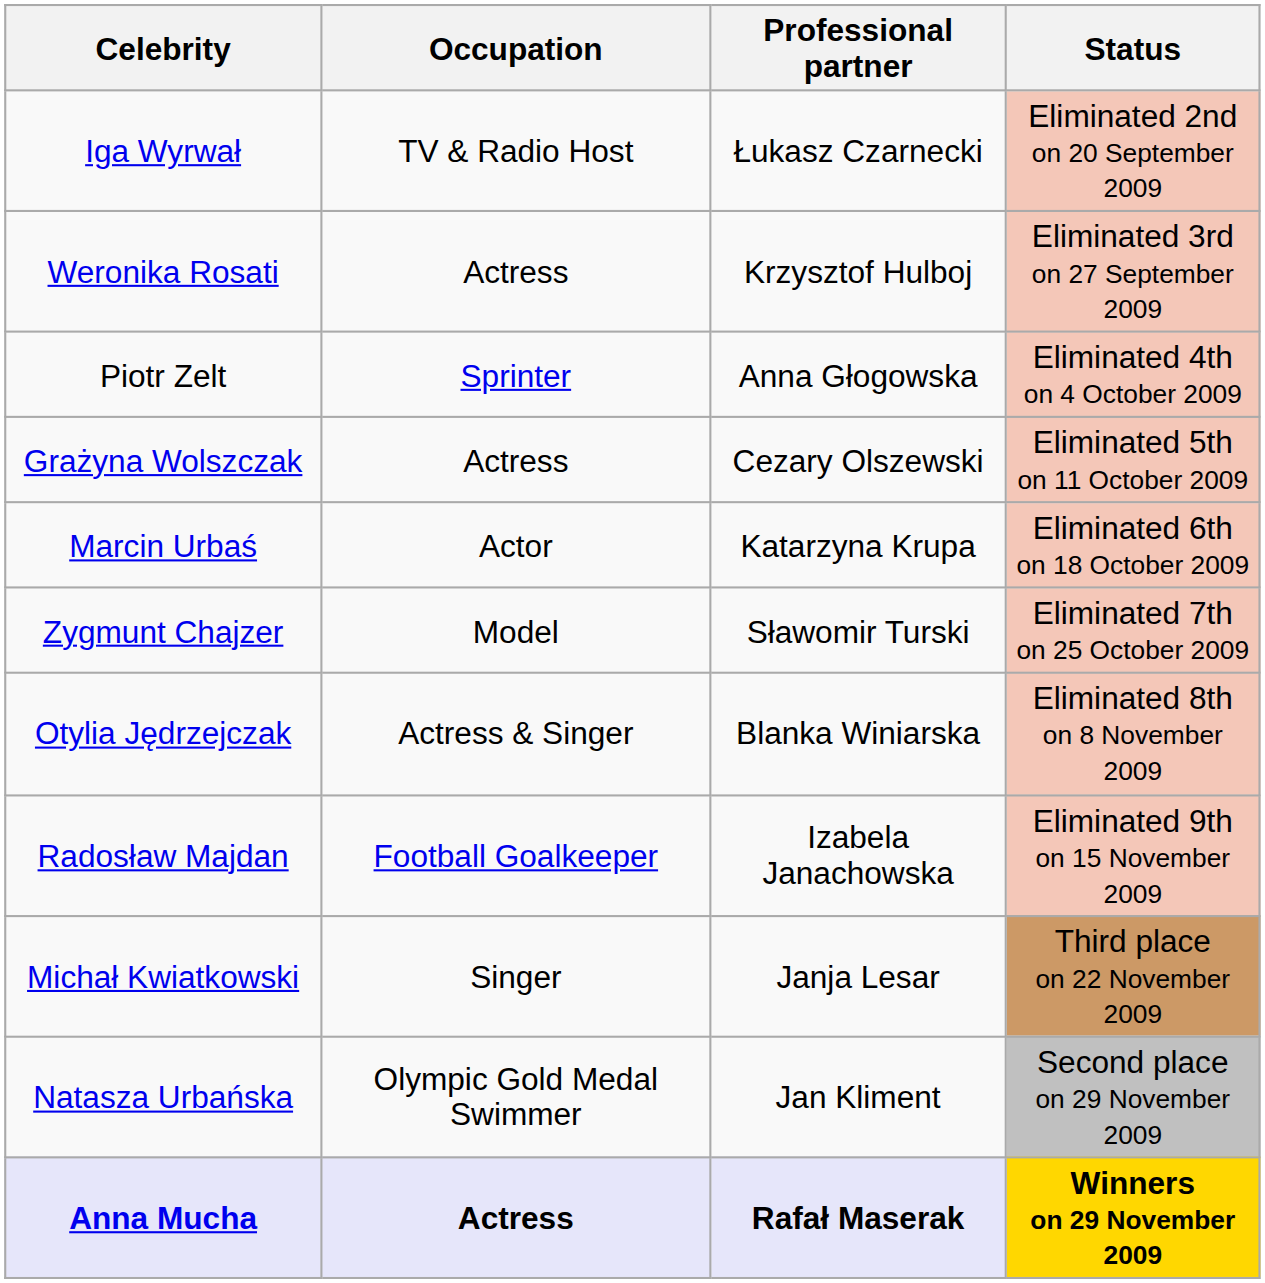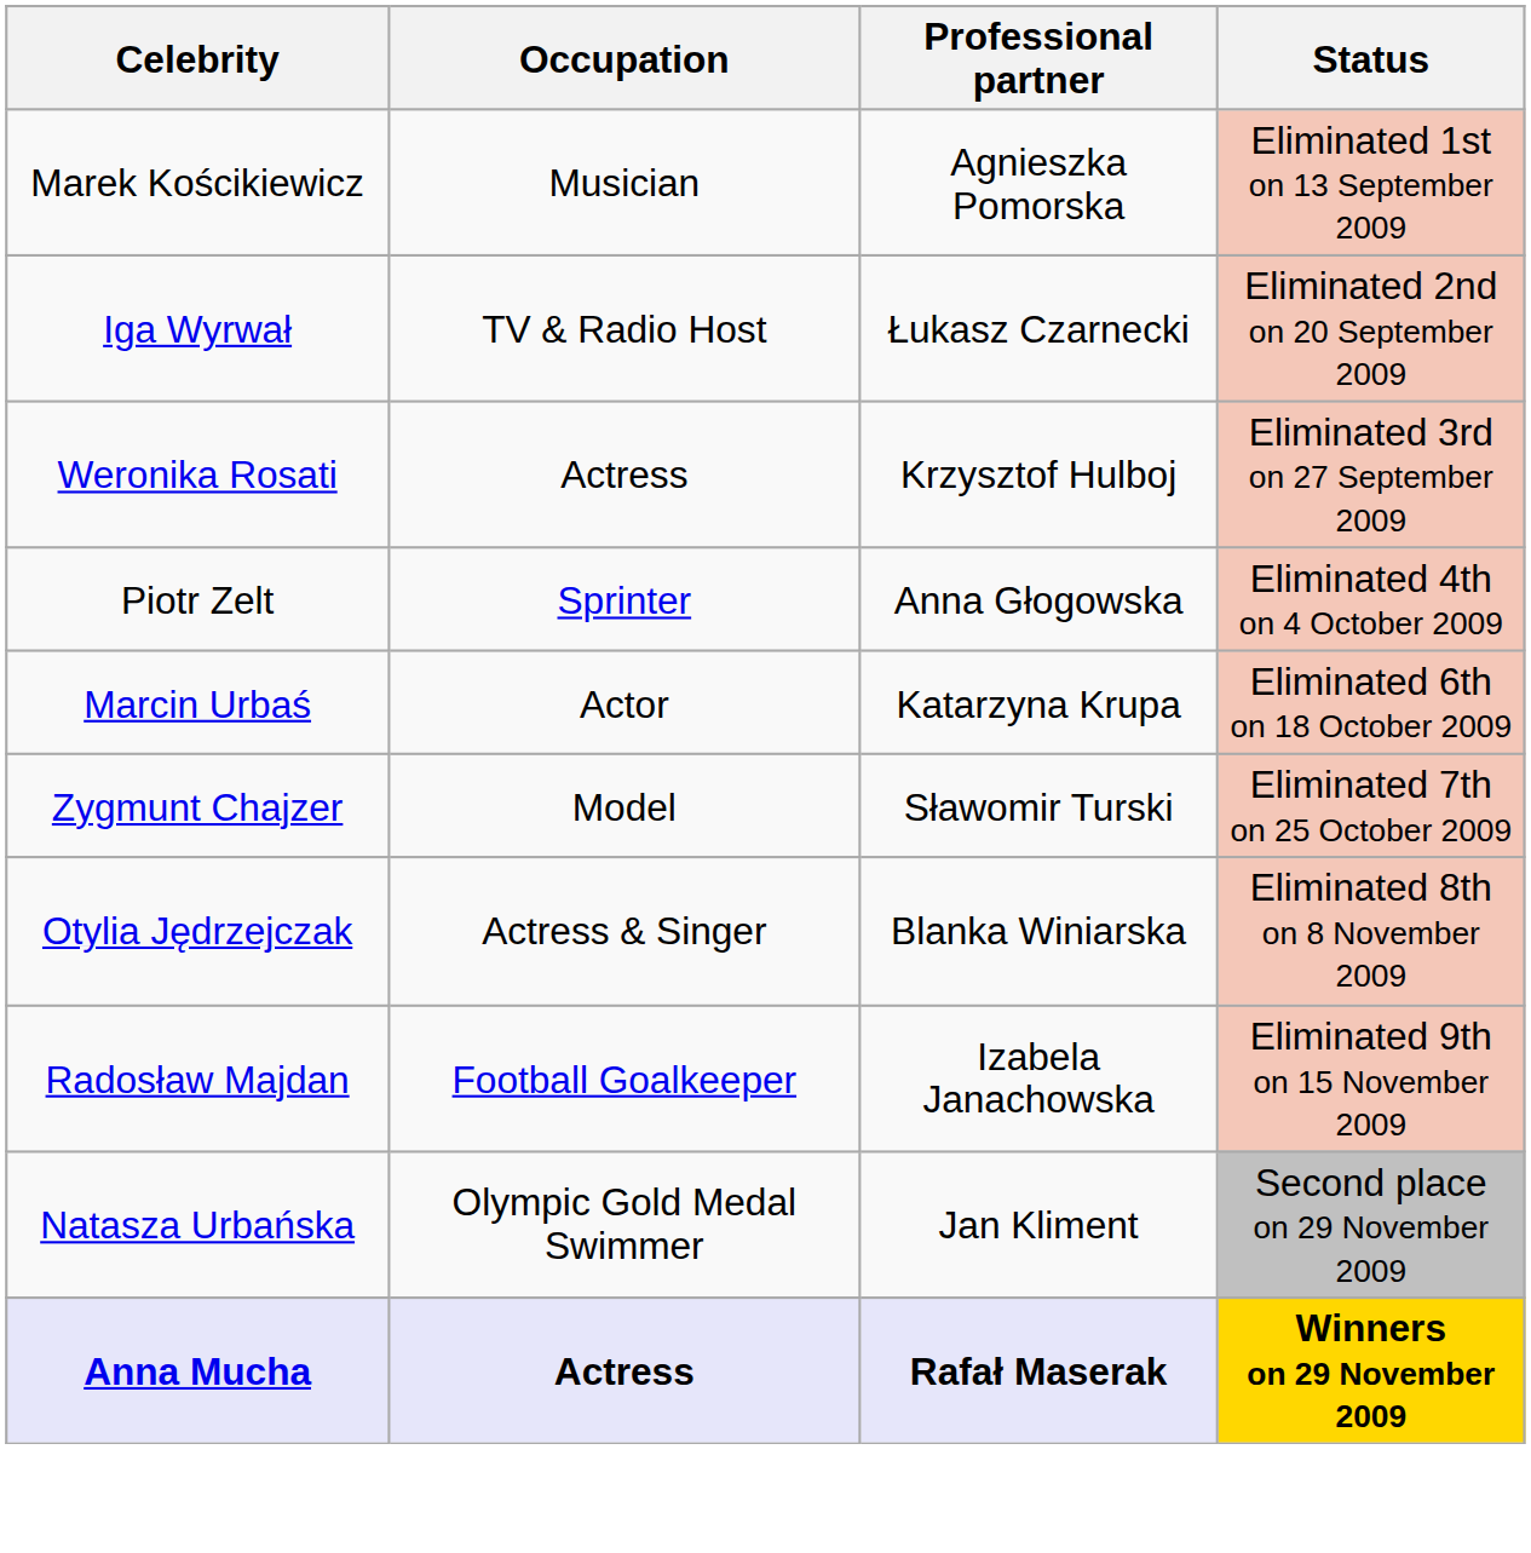+ row: Marek Kościkiewicz | Musician | Agnieszka Pomorska | Eliminated 1st on 13 September 2009
- row: Grażyna Wolszczak | Actress | Cezary Olszewski | Eliminated 5th on 11 October 2009
- row: Michał Kwiatkowski | Singer | Janja Lesar | Third place on 22 November 2009
